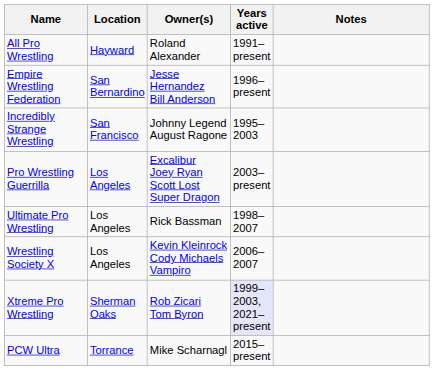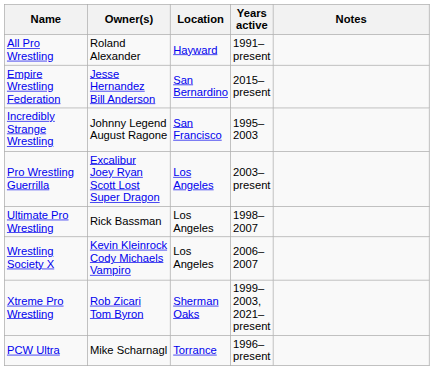columns swapped: Location <-> Owner(s)
Empire Wrestling Federation | Years active: 1996–present -> 2015–present
Xtreme Pro Wrestling | Years active: lavender background -> no background
PCW Ultra | Years active: 2015–present -> 1996–present
